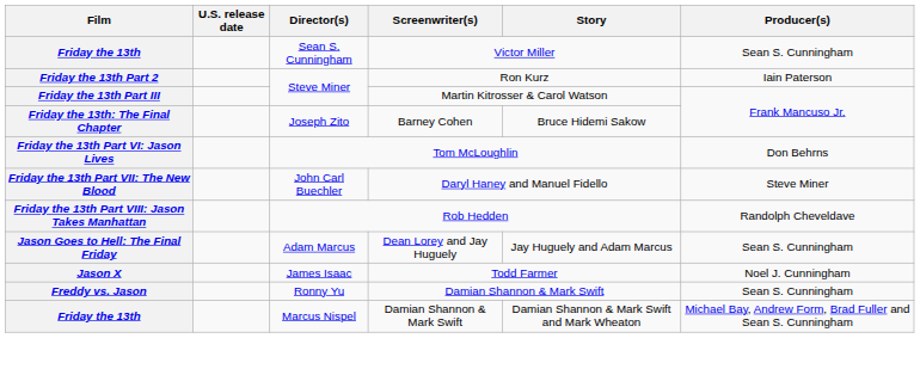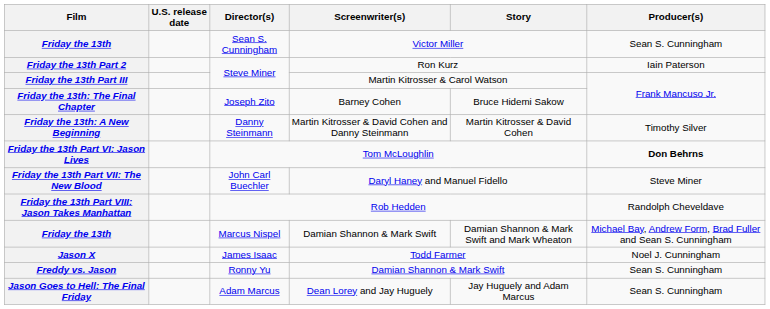+ row: Friday the 13th: A New Beginning | Danny Steinmann | Martin Kitrosser & David Cohen and Danny Steinmann | Martin Kitrosser & David Cohen | Timothy Silver
Friday the 13th Part VI: Jason Lives | Producer(s): normal -> bold
rows swapped: Jason Goes to Hell: The Final Friday <-> Friday the 13th / Marcus Nispel
